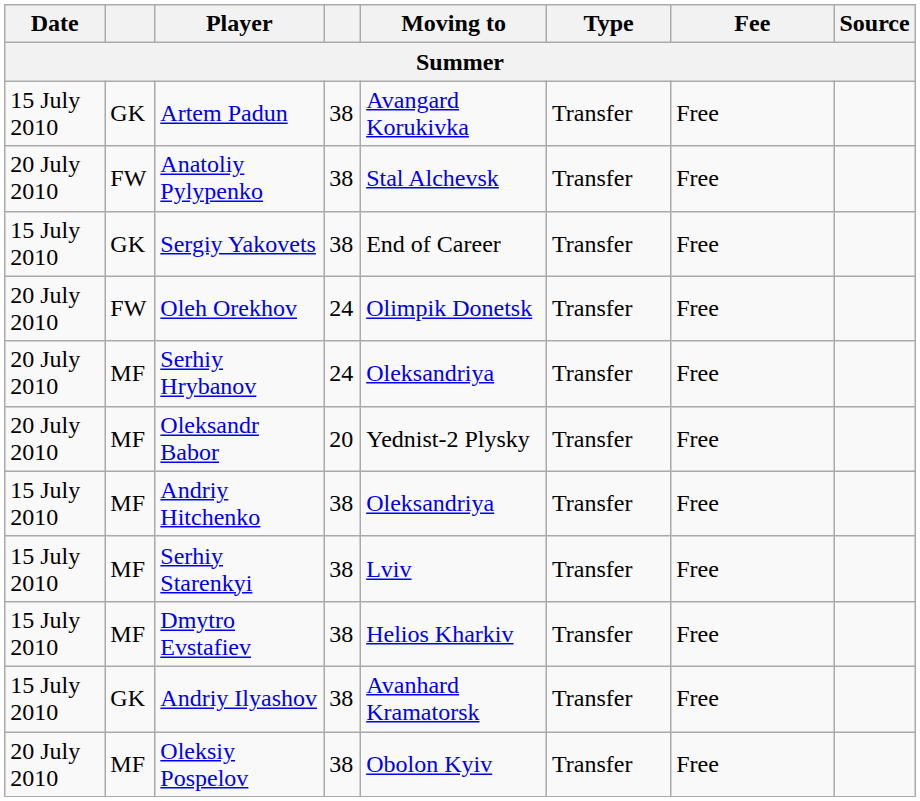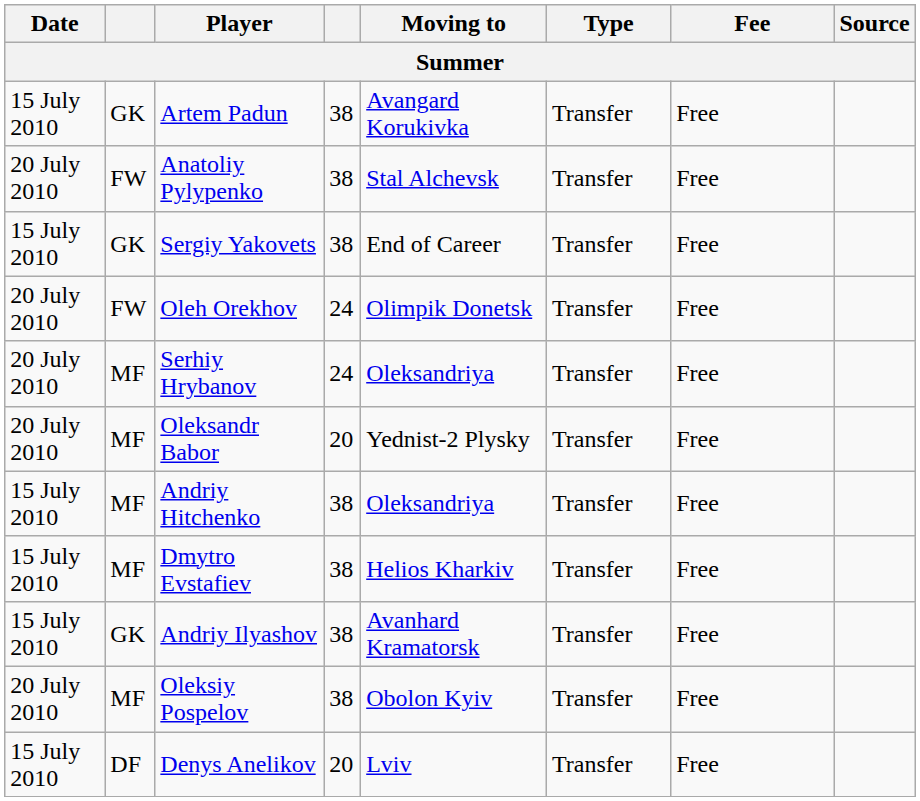- row: 15 July 2010 | MF | Serhiy Starenkyi | 38 | Lviv | Transfer | Free
+ row: 15 July 2010 | DF | Denys Anelikov | 20 | Lviv | Transfer | Free
